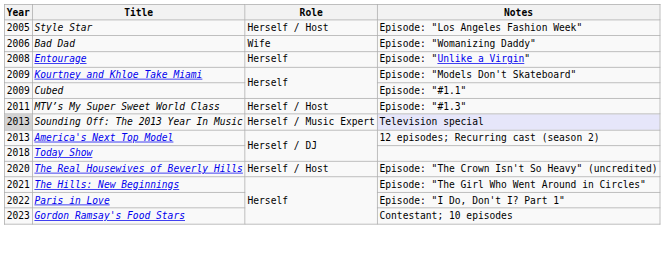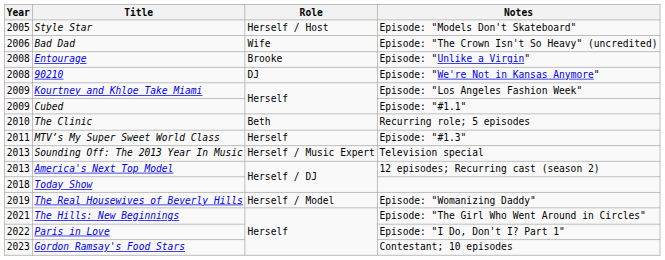Style Star | Notes: Episode: "Los Angeles Fashion Week" -> Episode: "Models Don't Skateboard"
Bad Dad | Notes: Episode: "Womanizing Daddy" -> Episode: "The Crown Isn't So Heavy" (uncredited)
Entourage | Role: Herself -> Brooke
+ row: 2008 | 90210 | DJ | Episode: "We're Not in Kansas Anymore"
Kourtney and Khloe Take Miami | Notes: Episode: "Models Don't Skateboard" -> Episode: "Los Angeles Fashion Week"
+ row: 2010 | The Clinic | Beth | Recurring role; 5 episodes
MTV’s My Super Sweet World Class | Role: Herself / Host -> Herself
Sounding Off: The 2013 Year In Music | Year: lightgrey background -> no background
Sounding Off: The 2013 Year In Music | Notes: lavender background -> no background
The Real Housewives of Beverly Hills | Year: 2020 -> 2019
The Real Housewives of Beverly Hills | Role: Herself / Host -> Herself / Model
The Real Housewives of Beverly Hills | Notes: Episode: "The Crown Isn't So Heavy" (uncredited) -> Episode: "Womanizing Daddy"
